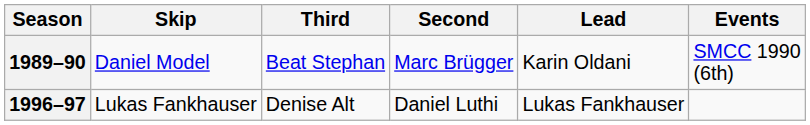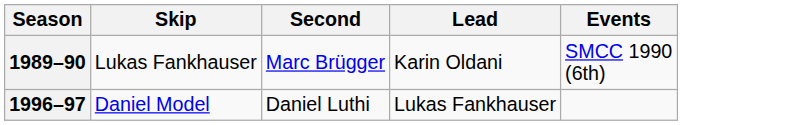- column: Third | Beat Stephan | Denise Alt
1989–90 | Skip: Daniel Model -> Lukas Fankhauser
1996–97 | Skip: Lukas Fankhauser -> Daniel Model
